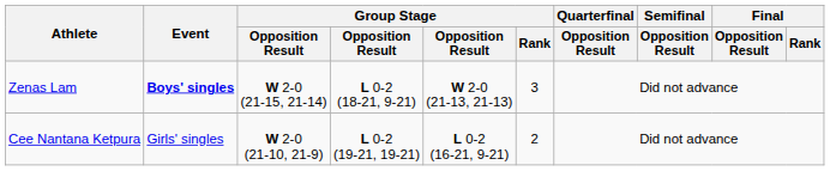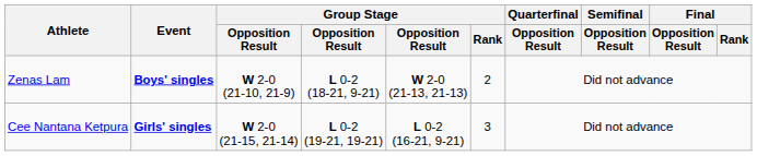Zenas Lam | column 3: W 2-0 (21-15, 21-14) -> W 2-0 (21-10, 21-9)
Zenas Lam | Group Stage / Rank: 3 -> 2
Cee Nantana Ketpura | Event: normal -> bold
Cee Nantana Ketpura | column 3: W 2-0 (21-10, 21-9) -> W 2-0 (21-15, 21-14)
Cee Nantana Ketpura | Group Stage / Rank: 2 -> 3
